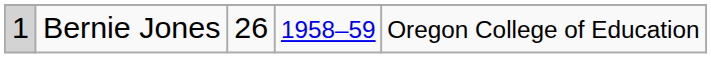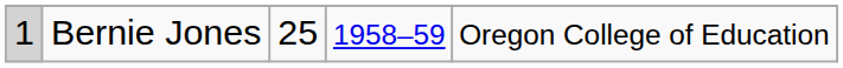Bernie Jones | column 3: 26 -> 25
